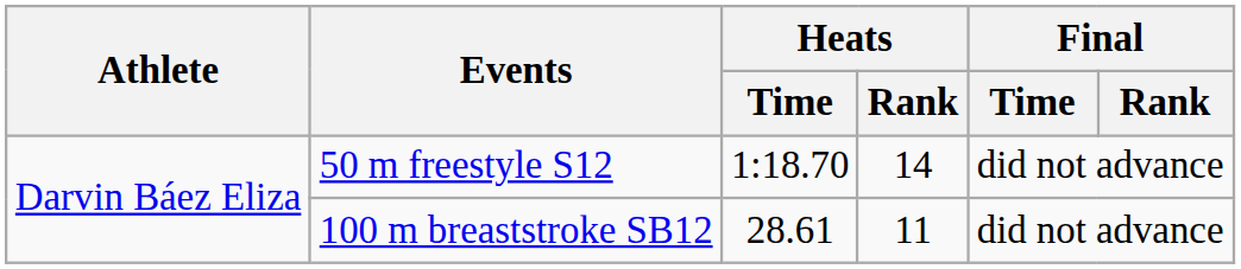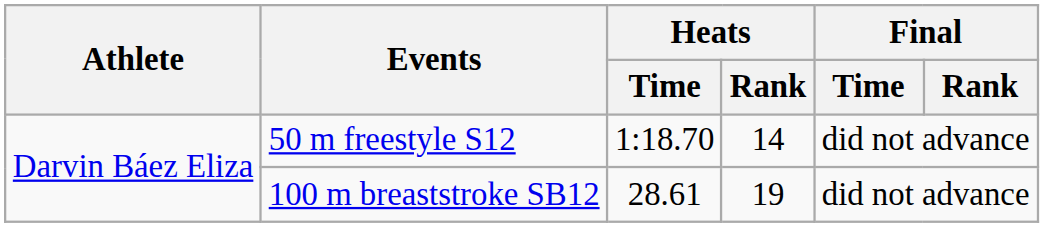100 m breaststroke SB12 | Heats / Rank: 11 -> 19
